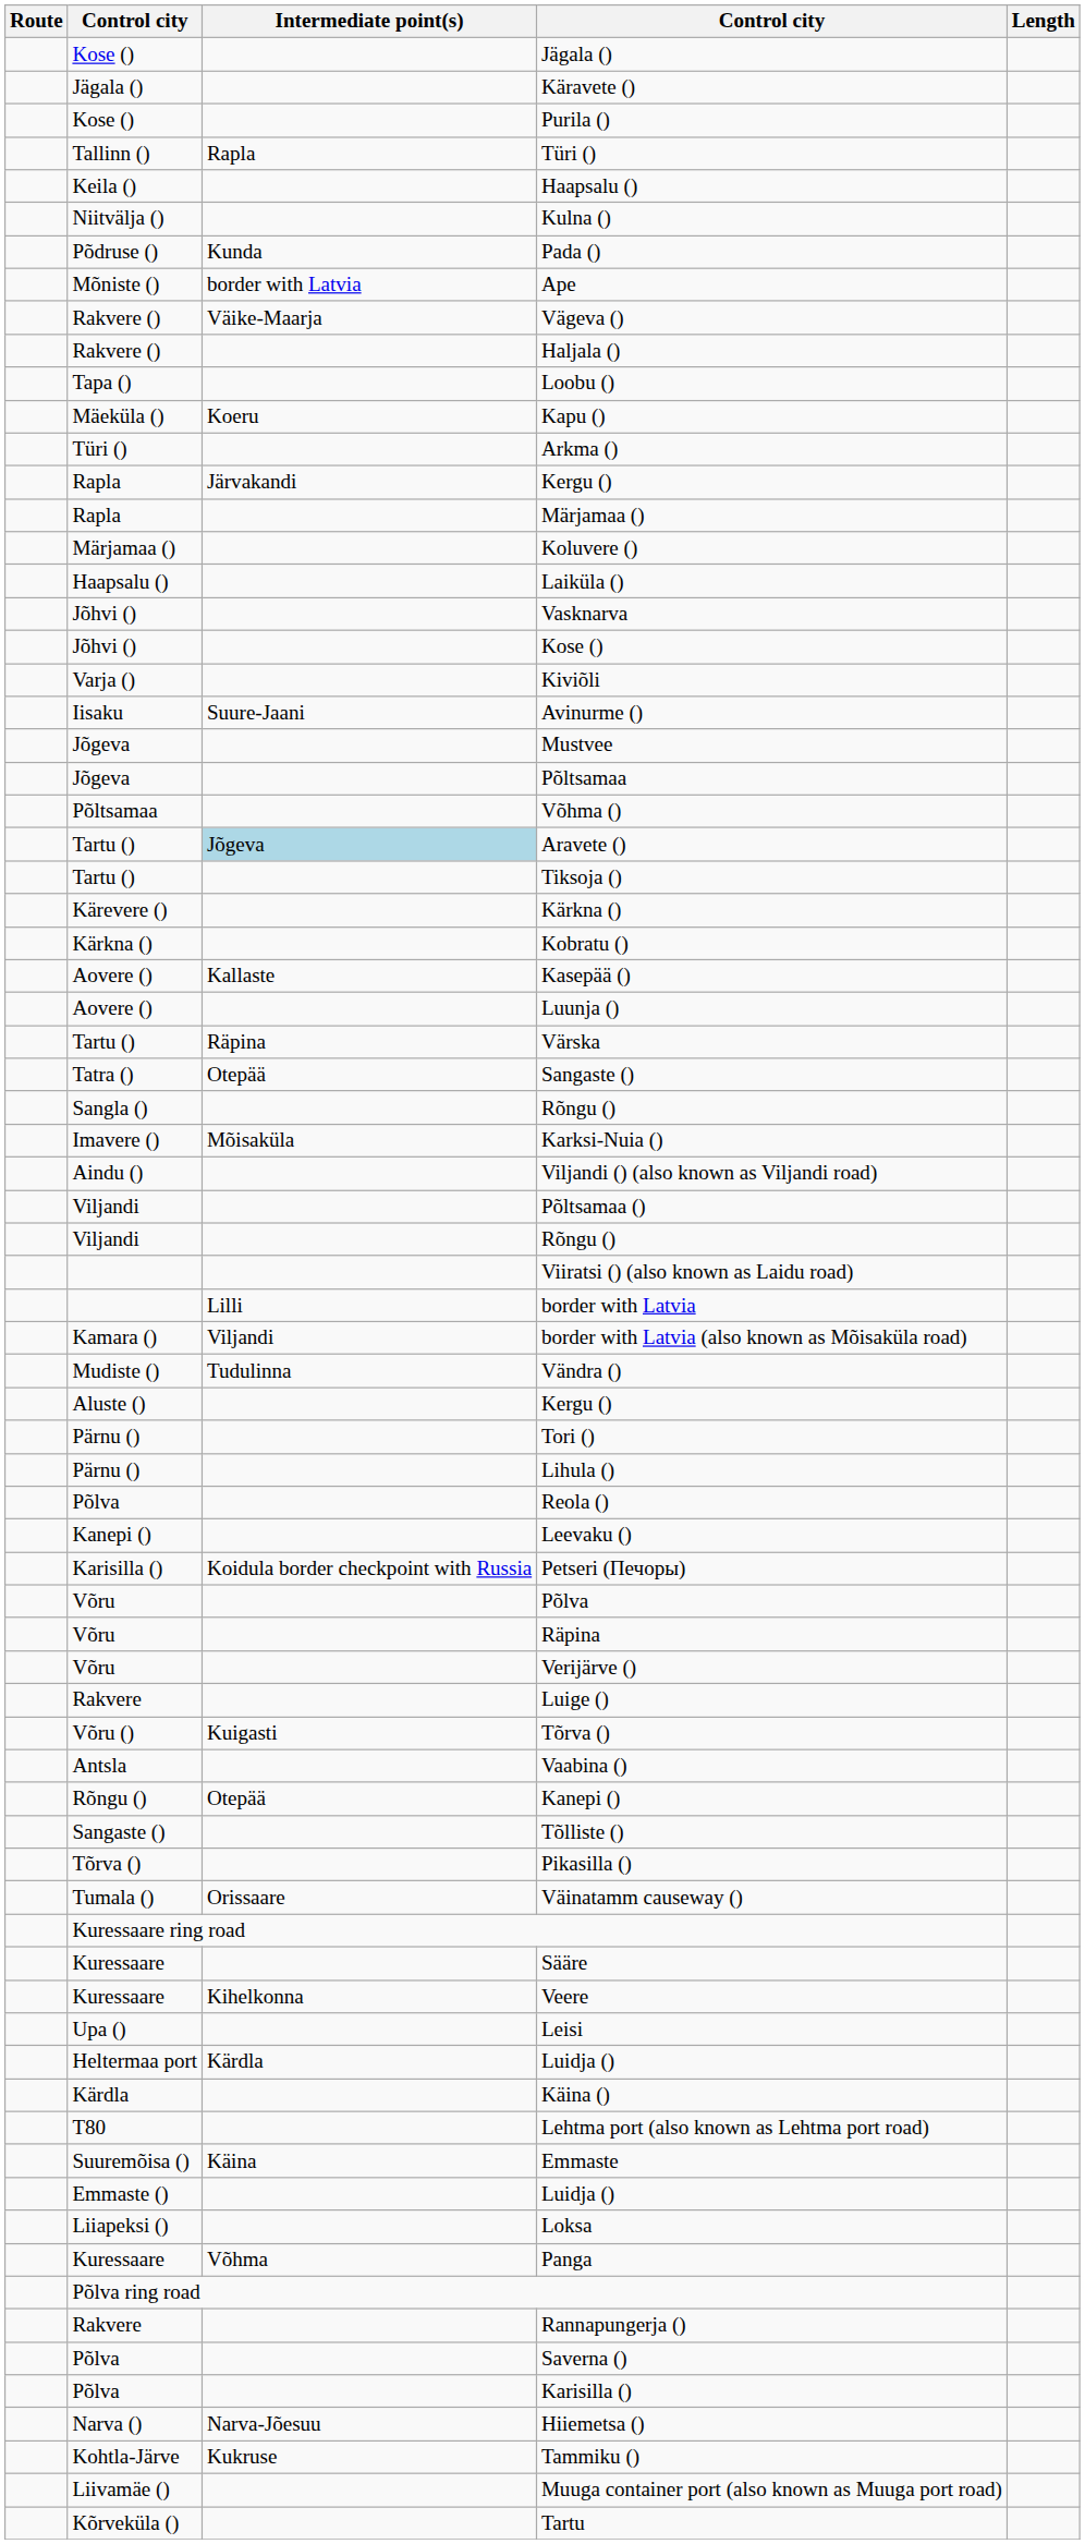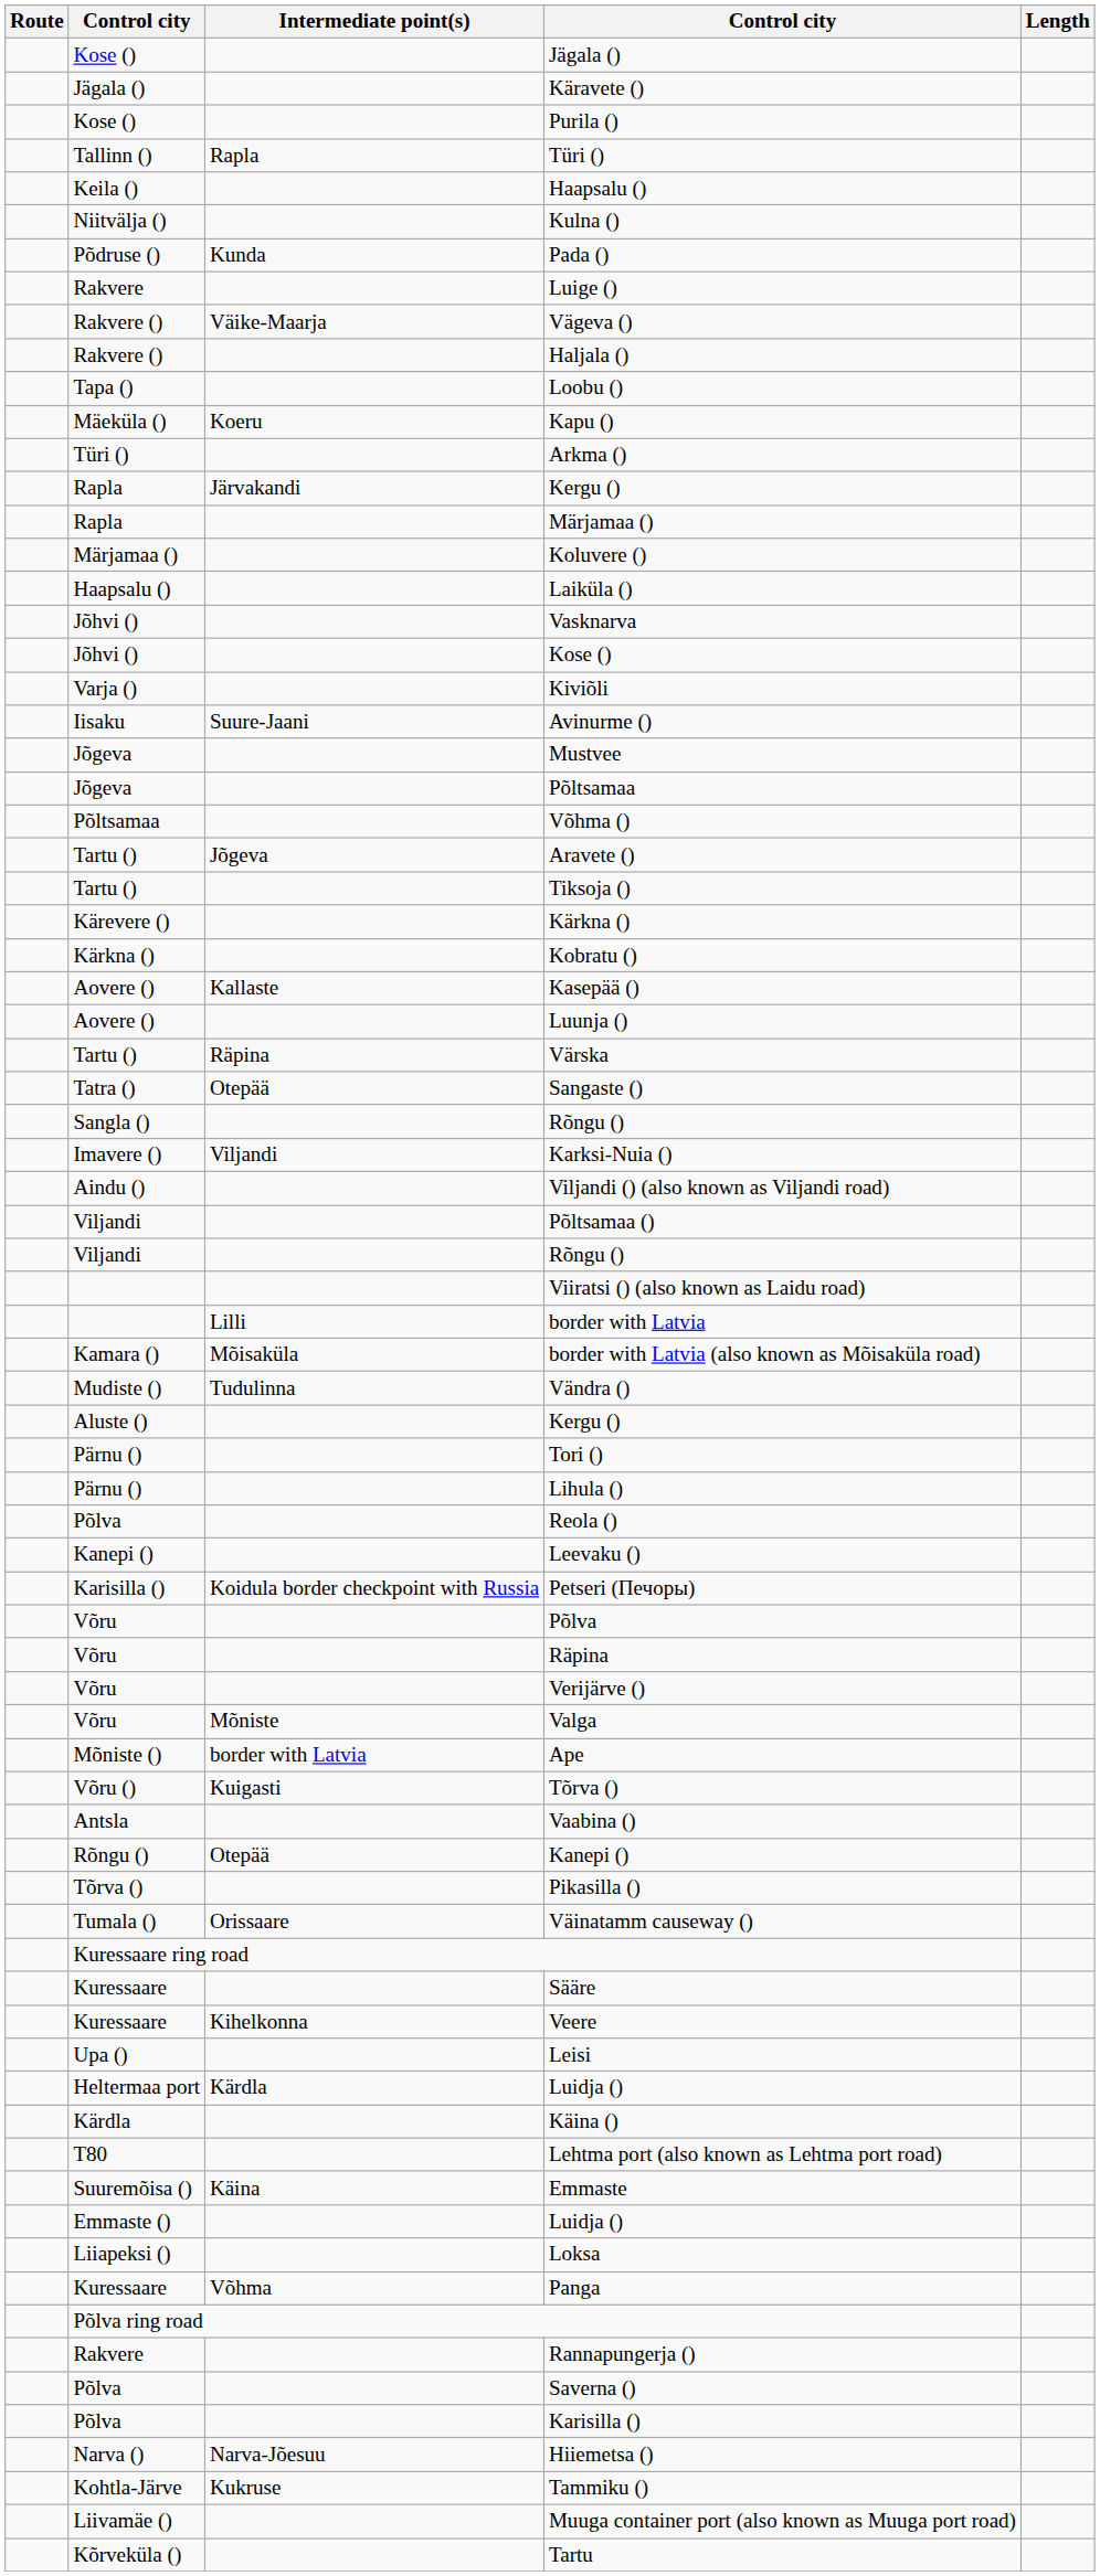rows swapped: Luige () <-> Ape
Aravete () | Intermediate point(s): lightblue background -> no background
Karksi-Nuia () | Intermediate point(s): Mõisaküla -> Viljandi
border with Latvia (also known as Mõisaküla road) | Intermediate point(s): Viljandi -> Mõisaküla
+ row: Võru | Mõniste | Valga
- row: Sangaste () | Tõlliste ()
